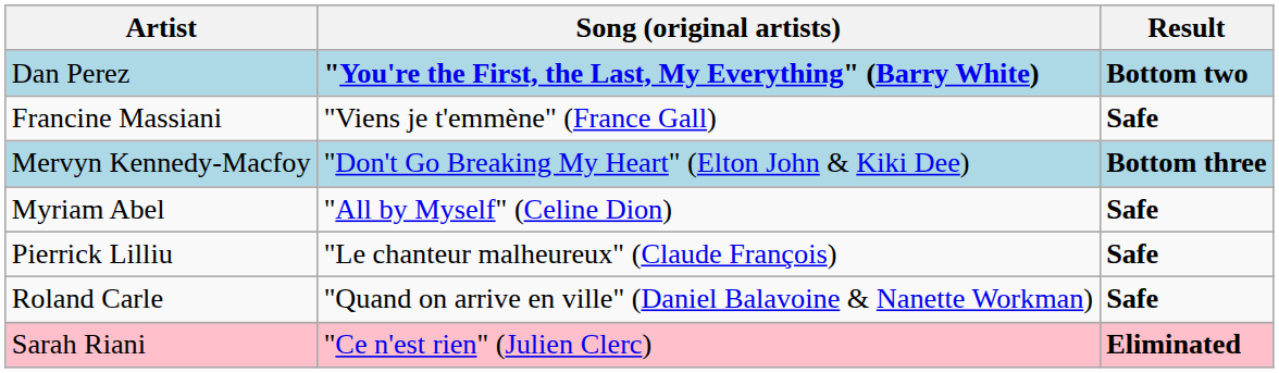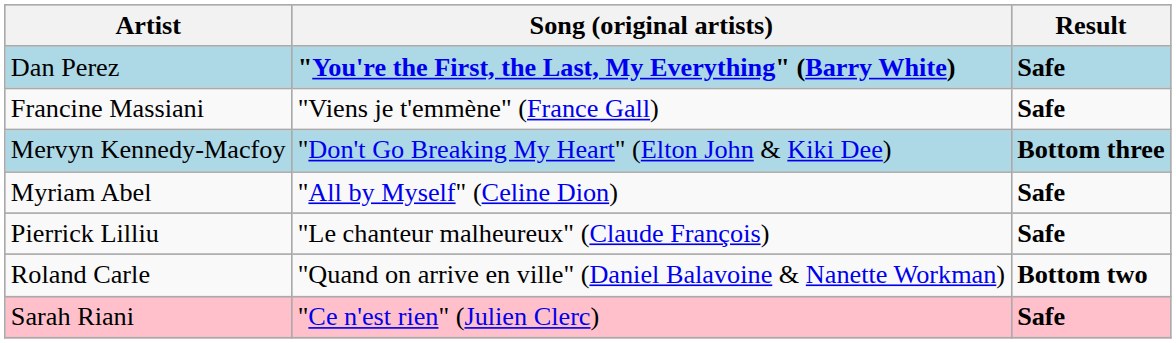Dan Perez | Result: Bottom two -> Safe
Roland Carle | Result: Safe -> Bottom two
Sarah Riani | Result: Eliminated -> Safe
